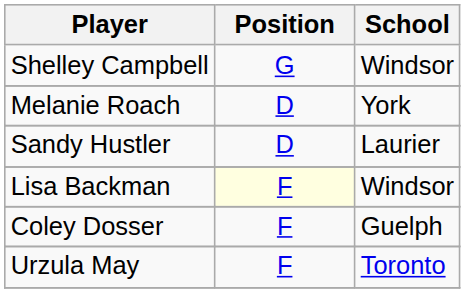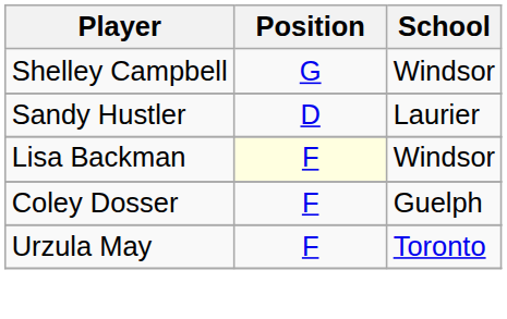- row: Melanie Roach | D | York
